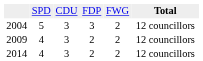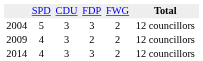2014 | column 4: 2 -> 3
